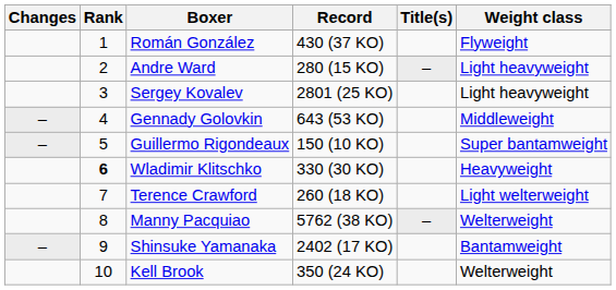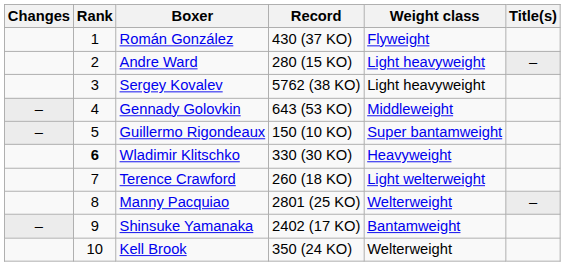columns swapped: Weight class <-> Title(s)
Sergey Kovalev | Record: 2801 (25 KO) -> 5762 (38 KO)
Manny Pacquiao | Record: 5762 (38 KO) -> 2801 (25 KO)
